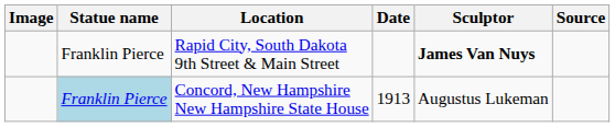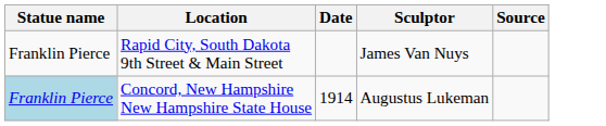- column: Image
Rapid City, South Dakota 9th Street & Main Street | Sculptor: bold -> normal
Concord, New Hampshire New Hampshire State House | Date: 1913 -> 1914
